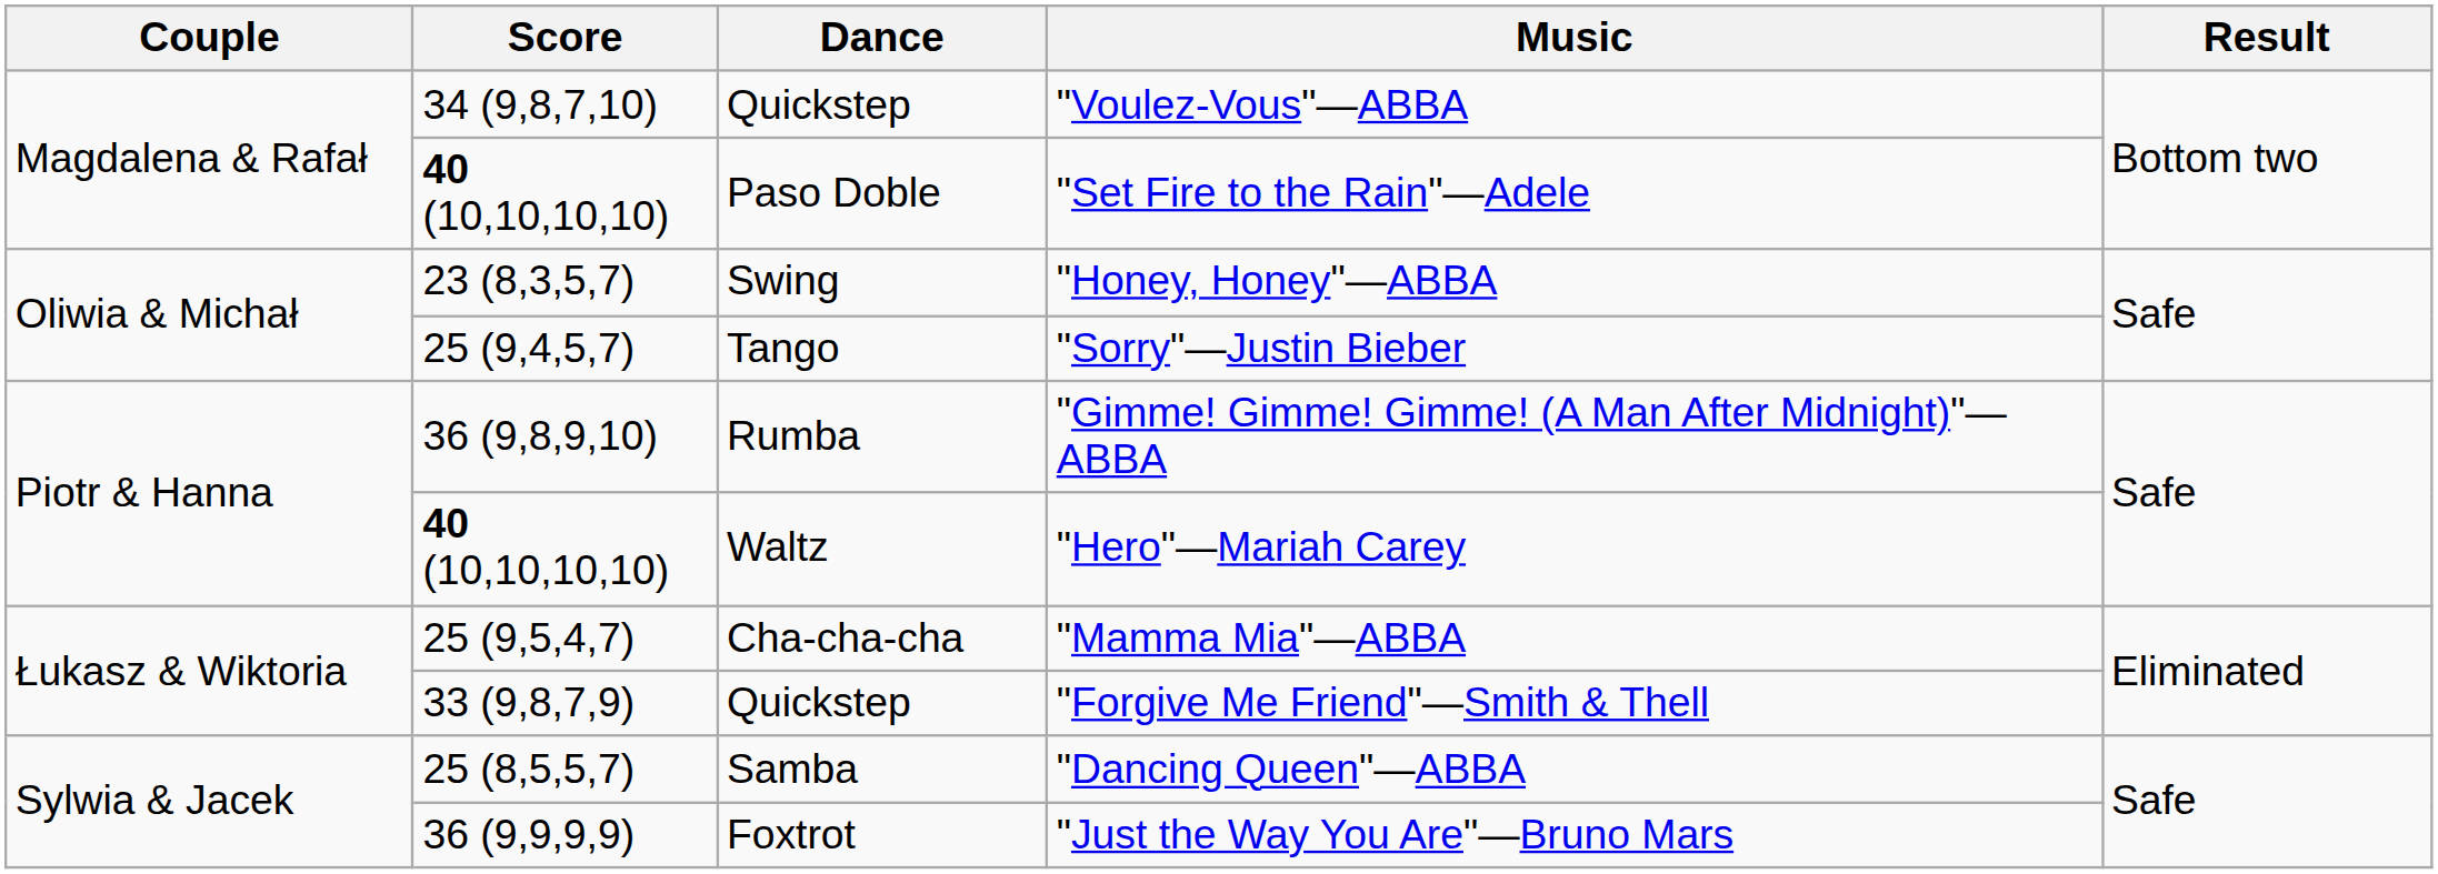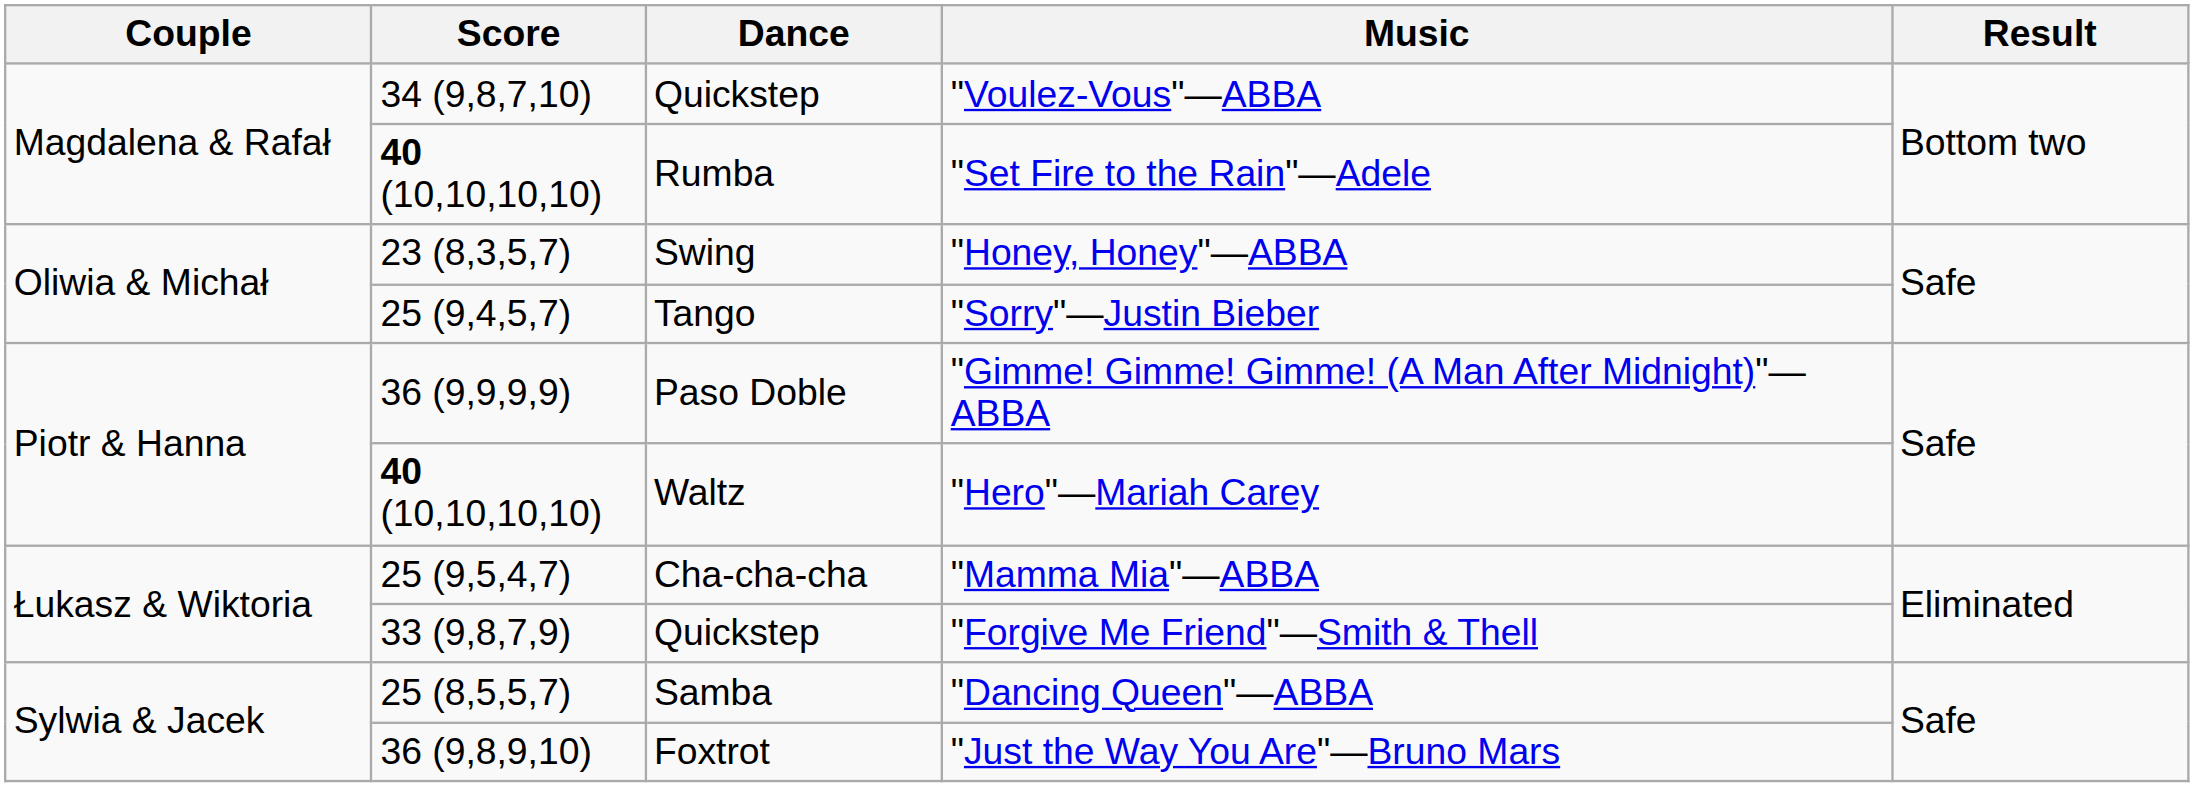"Set Fire to the Rain"—Adele | Dance: Paso Doble -> Rumba
"Gimme! Gimme! Gimme! (A Man After Midnight)"—ABBA | Score: 36 (9,8,9,10) -> 36 (9,9,9,9)
"Gimme! Gimme! Gimme! (A Man After Midnight)"—ABBA | Dance: Rumba -> Paso Doble
"Just the Way You Are"—Bruno Mars | Score: 36 (9,9,9,9) -> 36 (9,8,9,10)
